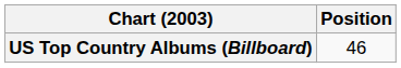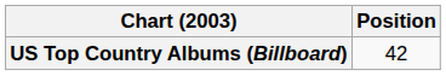US Top Country Albums (Billboard) | Position: 46 -> 42
